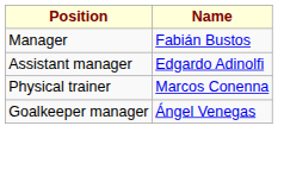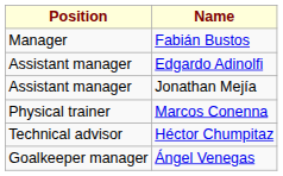+ row: Assistant manager | Jonathan Mejía
+ row: Technical advisor | Héctor Chumpitaz
